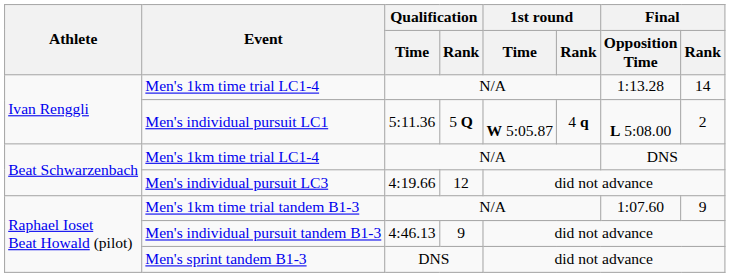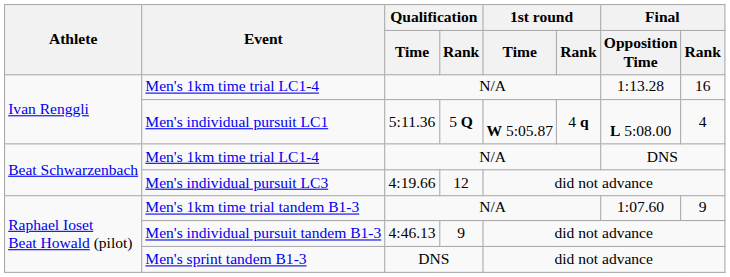Ivan Renggli / Men's 1km time trial LC1-4 | Final / Rank: 14 -> 16
Men's individual pursuit LC1 | Final / Rank: 2 -> 4
